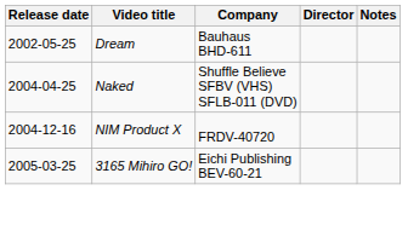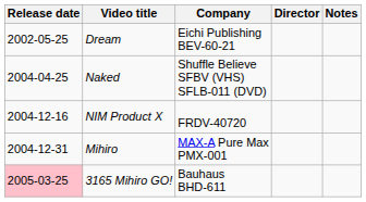Dream | Company: Bauhaus BHD-611 -> Eichi Publishing BEV-60-21
+ row: 2004-12-31 | Mihiro | MAX-A Pure Max PMX-001
3165 Mihiro GO! | Release date: no background -> pink background
3165 Mihiro GO! | Company: Eichi Publishing BEV-60-21 -> Bauhaus BHD-611
